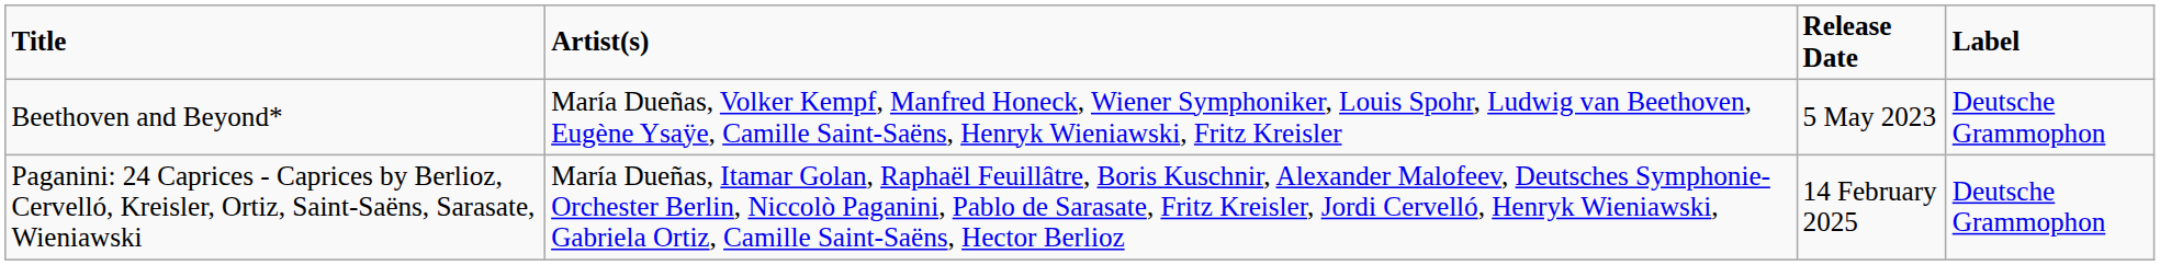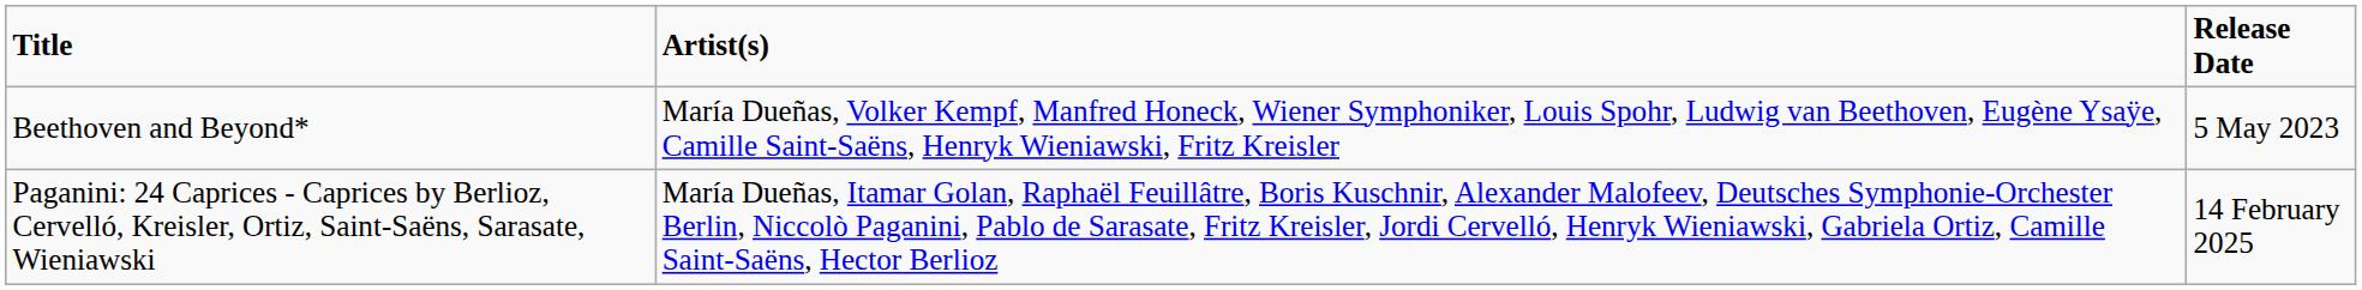- column: Label | Deutsche Grammophon | Deutsche Grammophon
